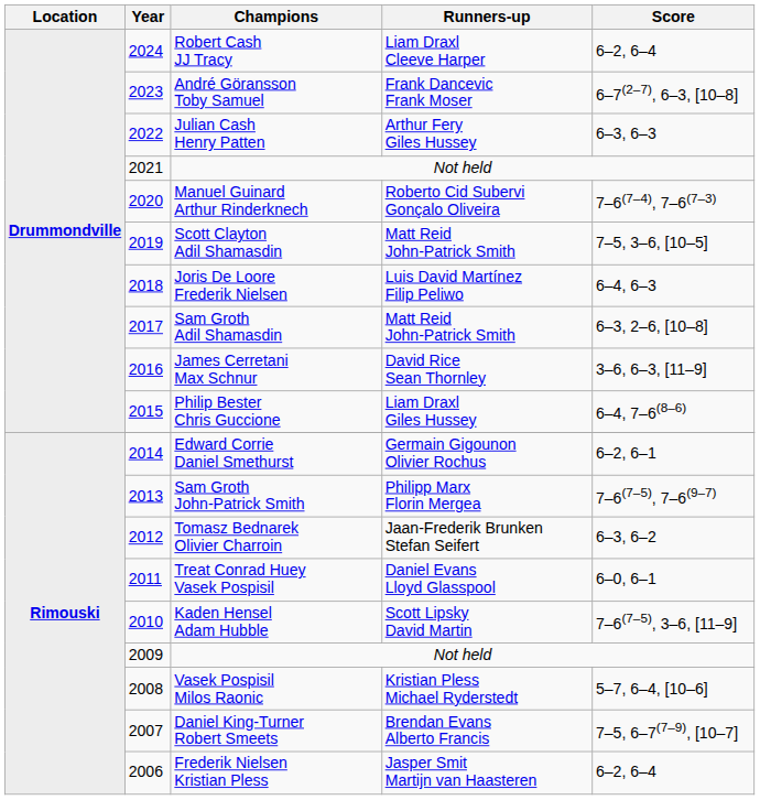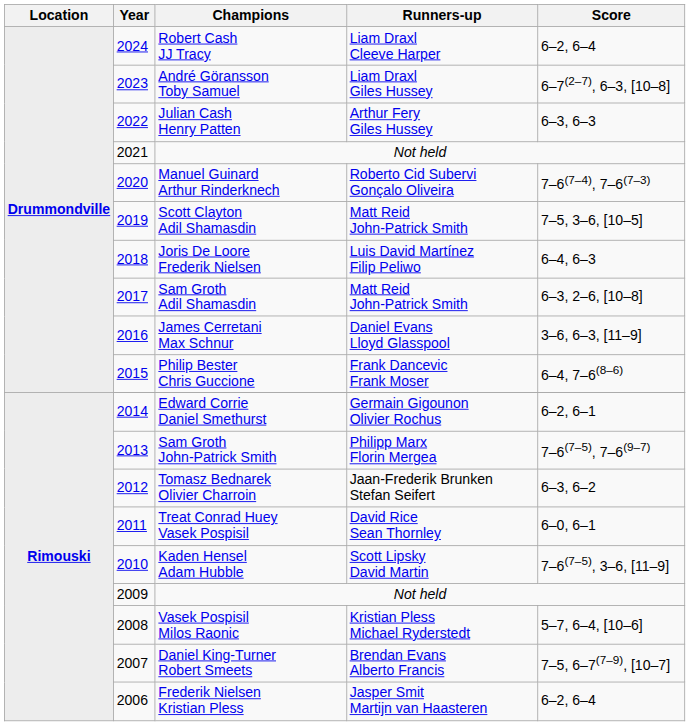André Göransson Toby Samuel | Runners-up: Frank Dancevic Frank Moser -> Liam Draxl Giles Hussey
James Cerretani Max Schnur | Runners-up: David Rice Sean Thornley -> Daniel Evans Lloyd Glasspool
Philip Bester Chris Guccione | Runners-up: Liam Draxl Giles Hussey -> Frank Dancevic Frank Moser
Treat Conrad Huey Vasek Pospisil | Runners-up: Daniel Evans Lloyd Glasspool -> David Rice Sean Thornley
